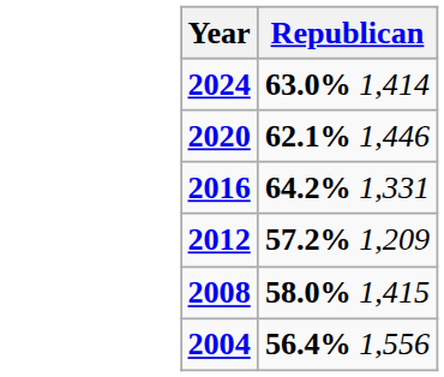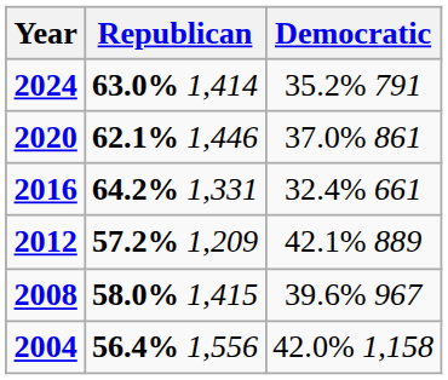+ column: Democratic | 35.2% 791 | 37.0% 861 | 32.4% 661 | 42.1% 889 | 39.6% 967 | 42.0% 1,158
